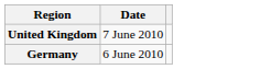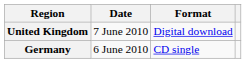+ column: Format | Digital download | CD single
